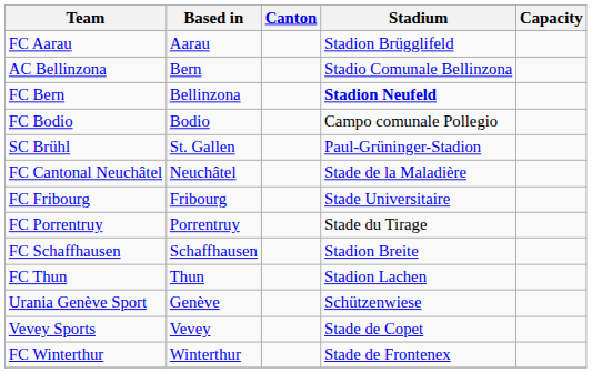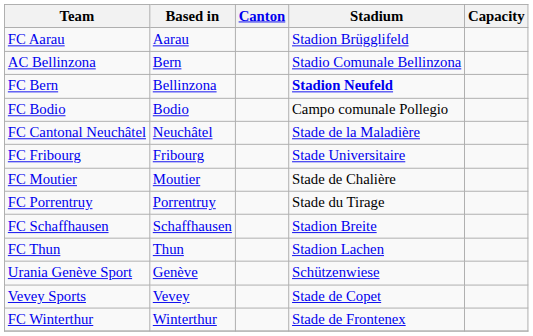- row: SC Brühl | St. Gallen | Paul-Grüninger-Stadion
+ row: FC Moutier | Moutier | Stade de Chalière
